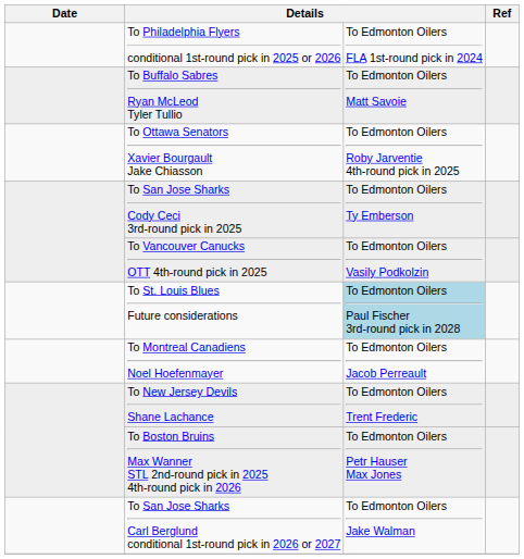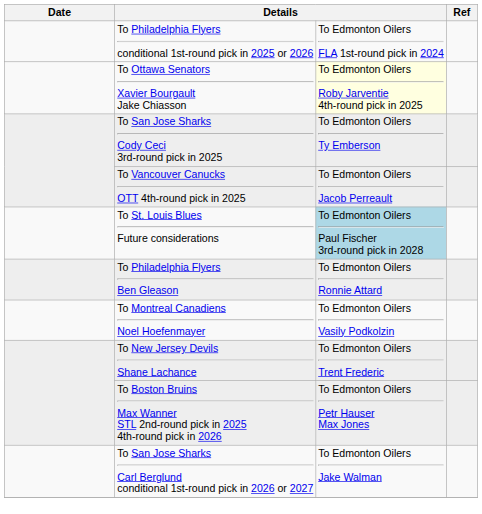- row: To Buffalo Sabres Ryan McLeod Tyler Tullio | To Edmonton Oilers Matt Savoie
To Ottawa Senators Xavier Bourgault Jake Chiasson | column 3: no background -> lightyellow background
To Vancouver Canucks OTT 4th-round pick in 2025 | column 3: To Edmonton Oilers Vasily Podkolzin -> To Edmonton Oilers Jacob Perreault
+ row: To Philadelphia Flyers Ben Gleason | To Edmonton Oilers Ronnie Attard
To Montreal Canadiens Noel Hoefenmayer | column 3: To Edmonton Oilers Jacob Perreault -> To Edmonton Oilers Vasily Podkolzin
